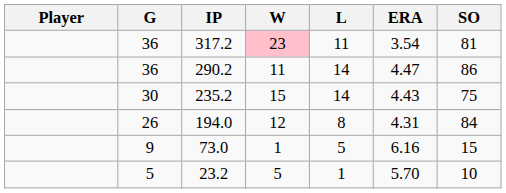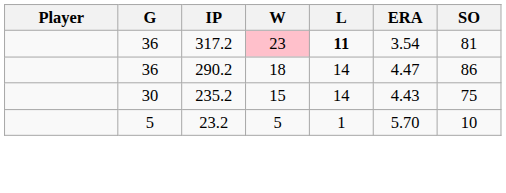317.2 | L: normal -> bold
290.2 | W: 11 -> 18
- row: 26 | 194.0 | 12 | 8 | 4.31 | 84
- row: 9 | 73.0 | 1 | 5 | 6.16 | 15
